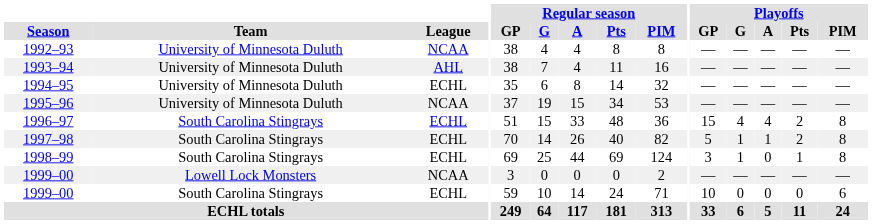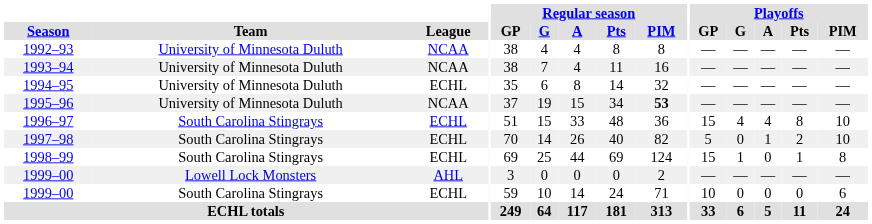1993–94 | League: AHL -> NCAA
1995–96 | Regular season / PIM: normal -> bold
1996–97 | Playoffs / Pts: 2 -> 8
1996–97 | Playoffs / PIM: 8 -> 10
1997–98 | Playoffs / G: 1 -> 0
1997–98 | Playoffs / PIM: 8 -> 10
1998–99 | Playoffs / GP: 3 -> 15
1999–00 / Lowell Lock Monsters | League: NCAA -> AHL
